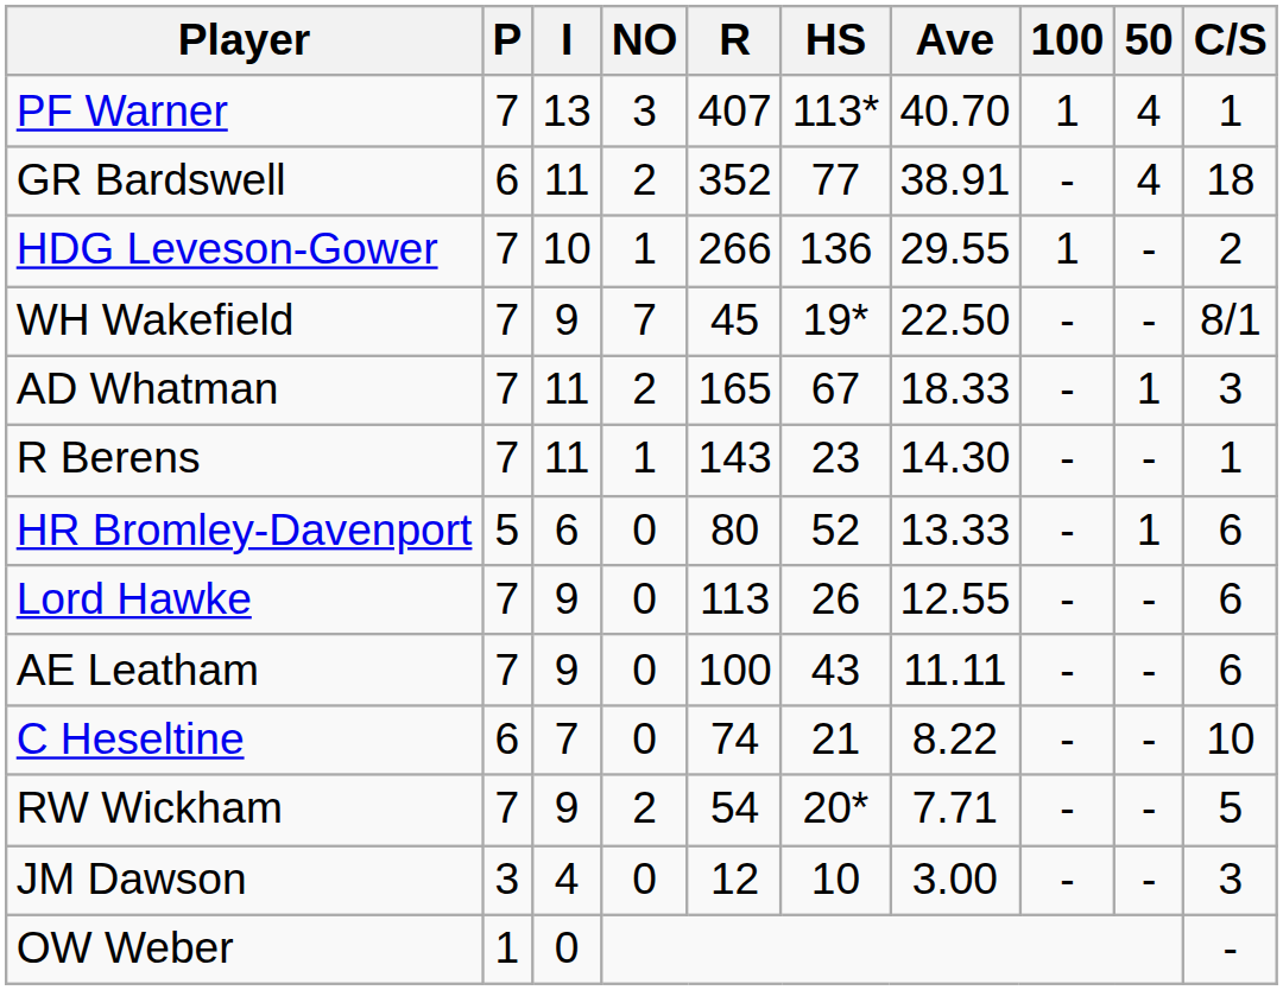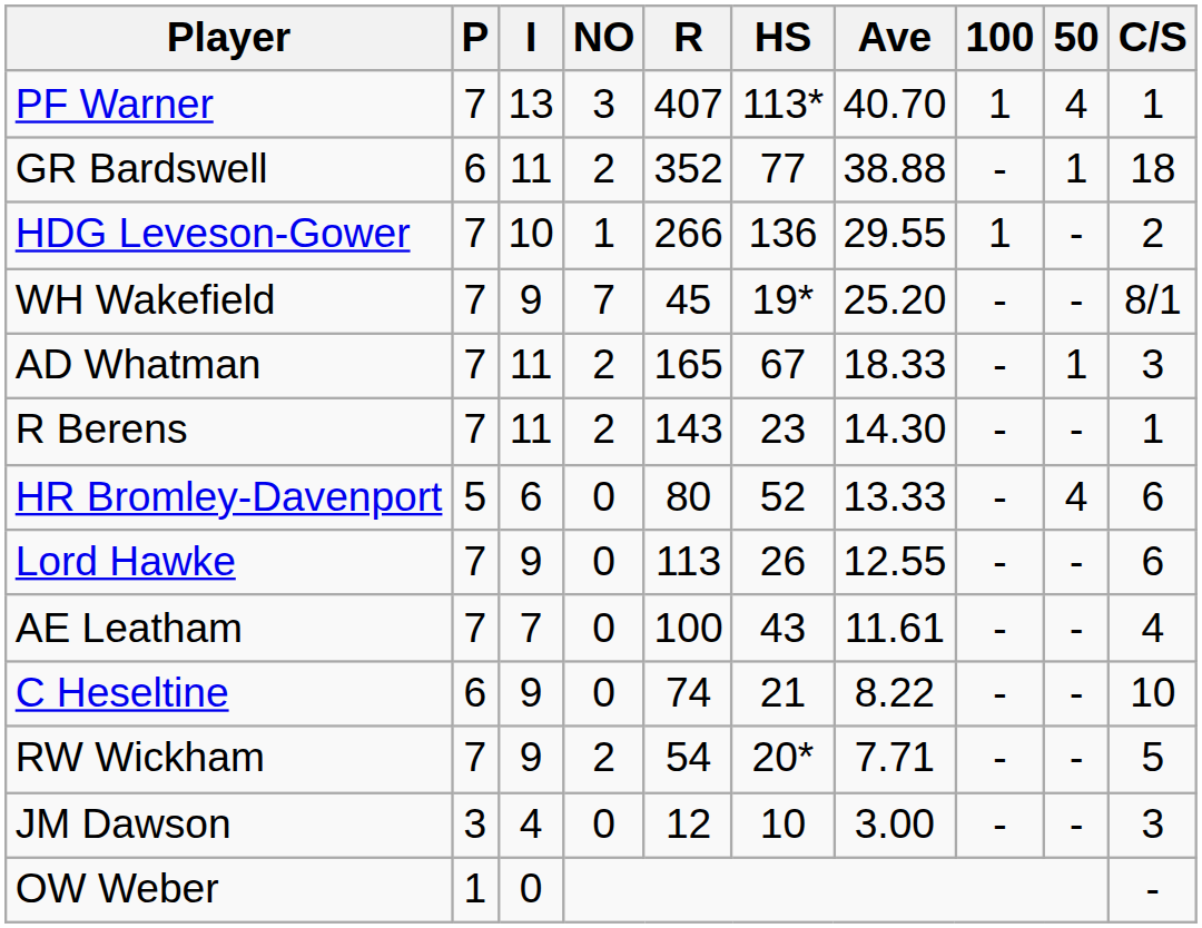GR Bardswell | Ave: 38.91 -> 38.88
GR Bardswell | 50: 4 -> 1
WH Wakefield | Ave: 22.50 -> 25.20
R Berens | NO: 1 -> 2
HR Bromley-Davenport | 50: 1 -> 4
AE Leatham | I: 9 -> 7
AE Leatham | Ave: 11.11 -> 11.61
AE Leatham | C/S: 6 -> 4
C Heseltine | I: 7 -> 9
